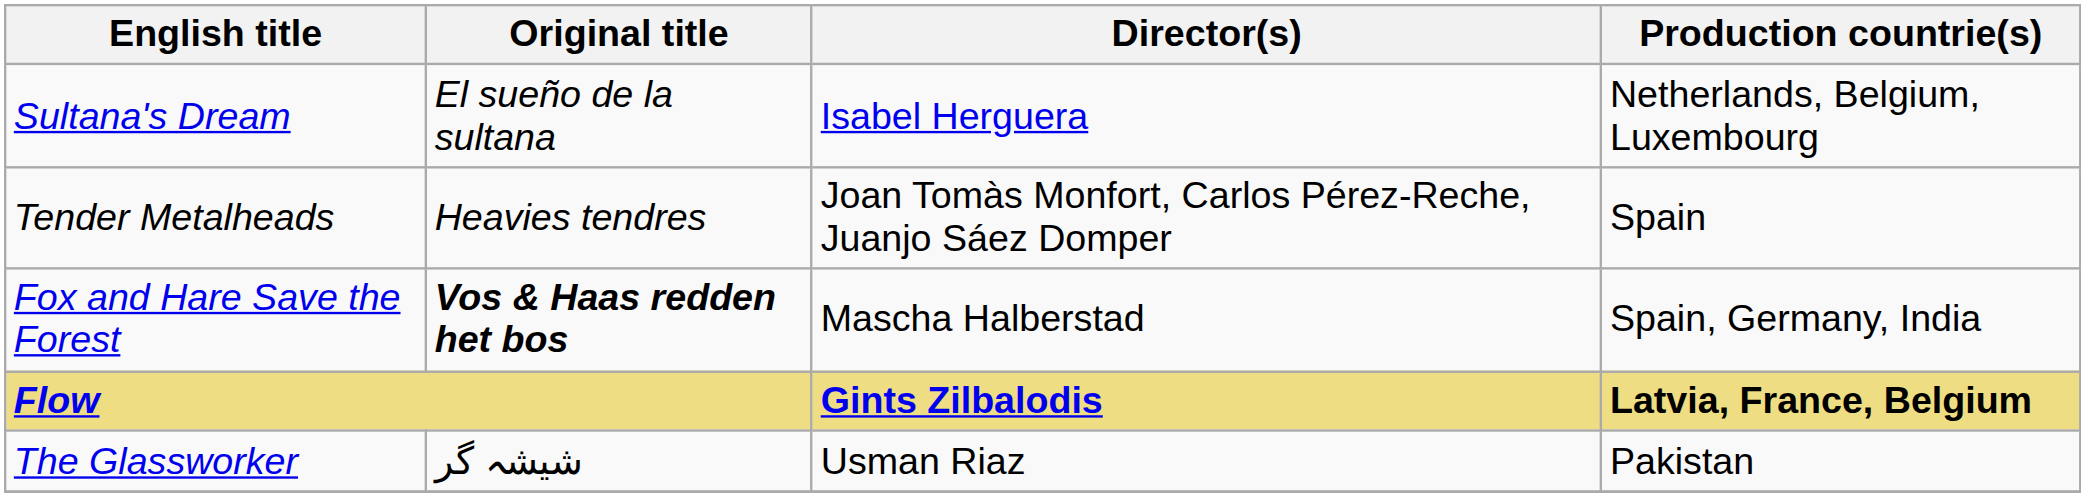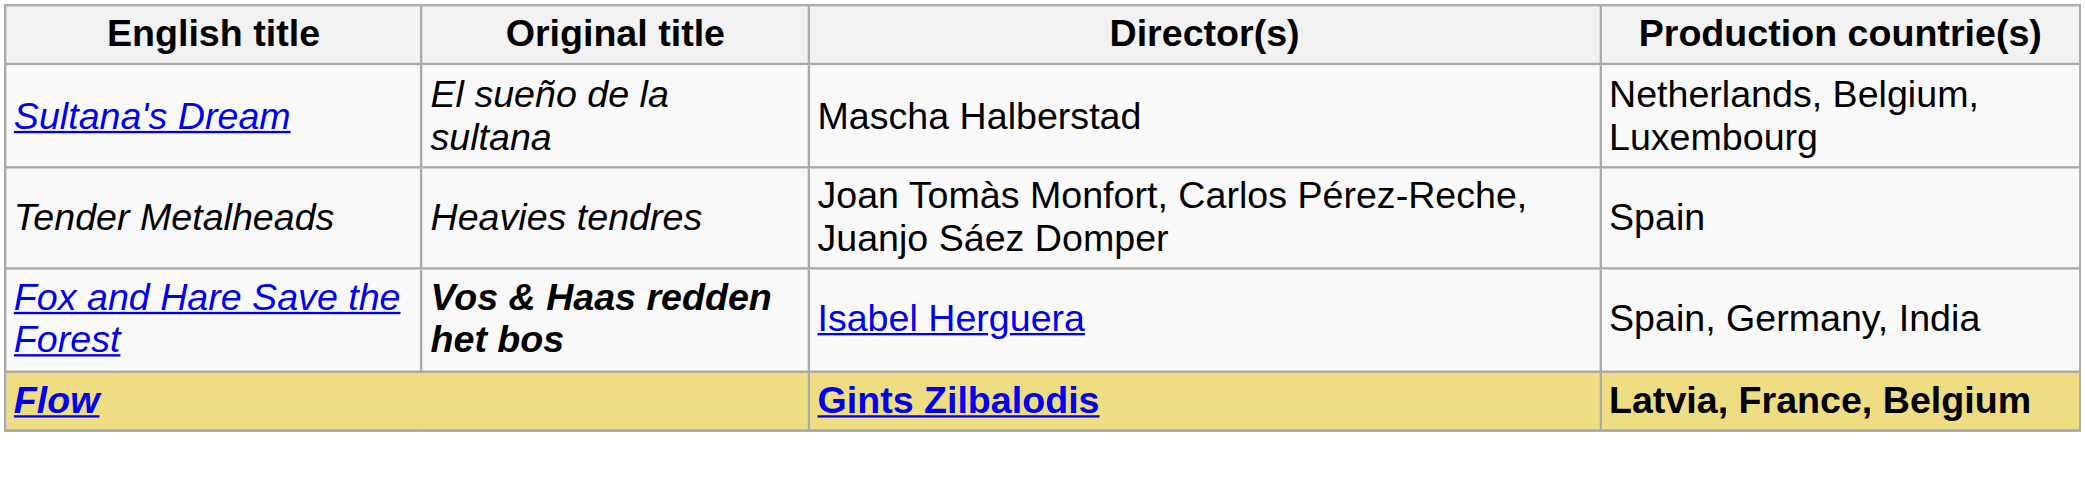Sultana's Dream | Director(s): Isabel Herguera -> Mascha Halberstad
Fox and Hare Save the Forest | Director(s): Mascha Halberstad -> Isabel Herguera
- row: The Glassworker | شیشہ گر | Usman Riaz | Pakistan
